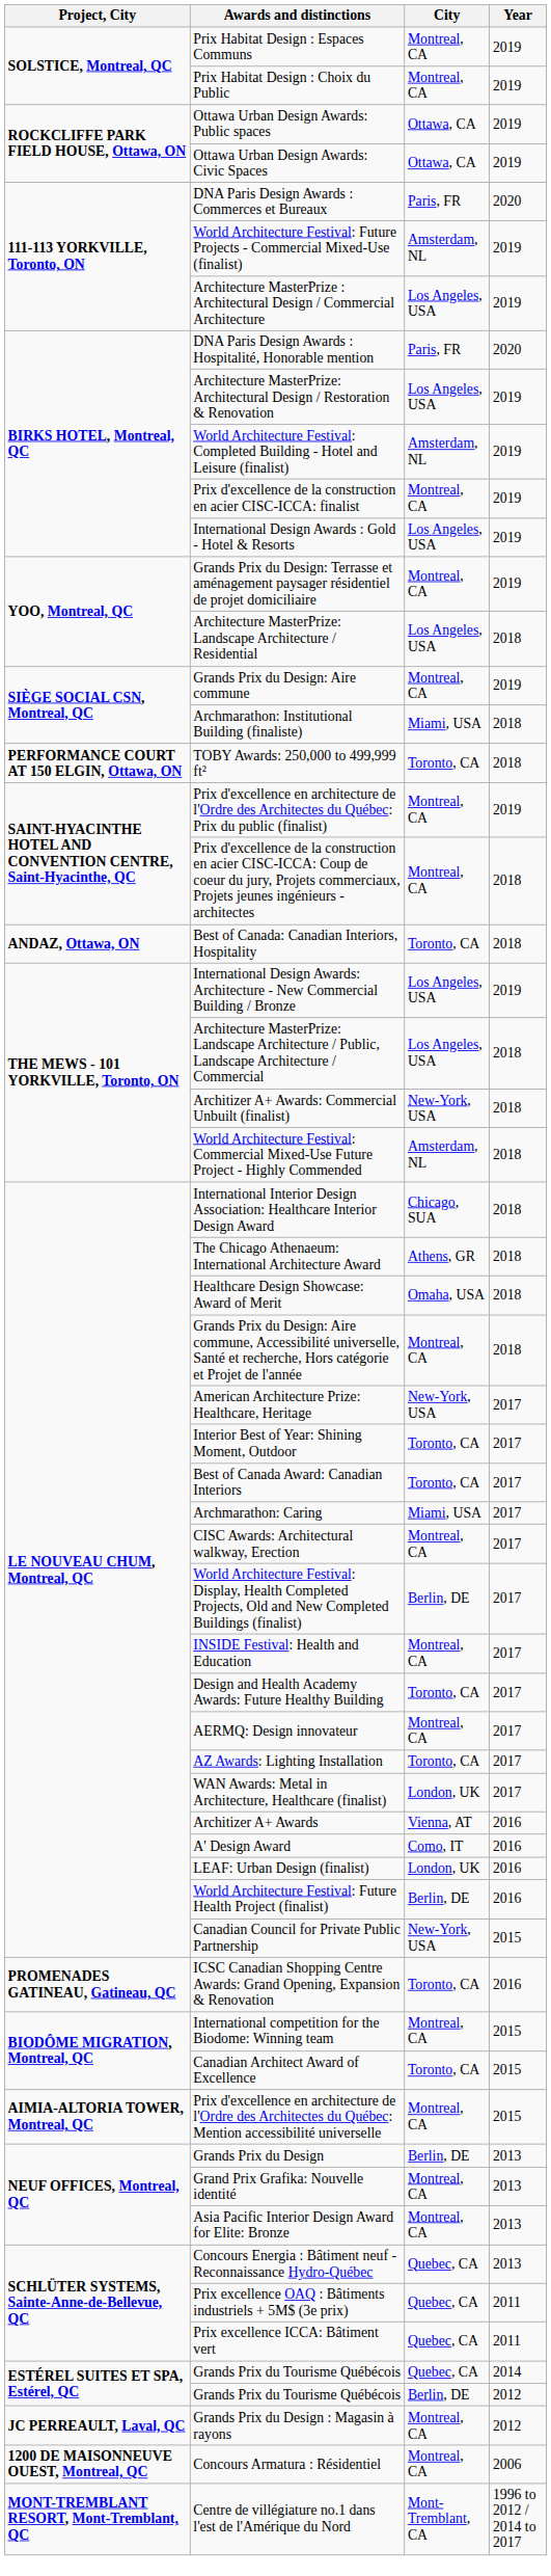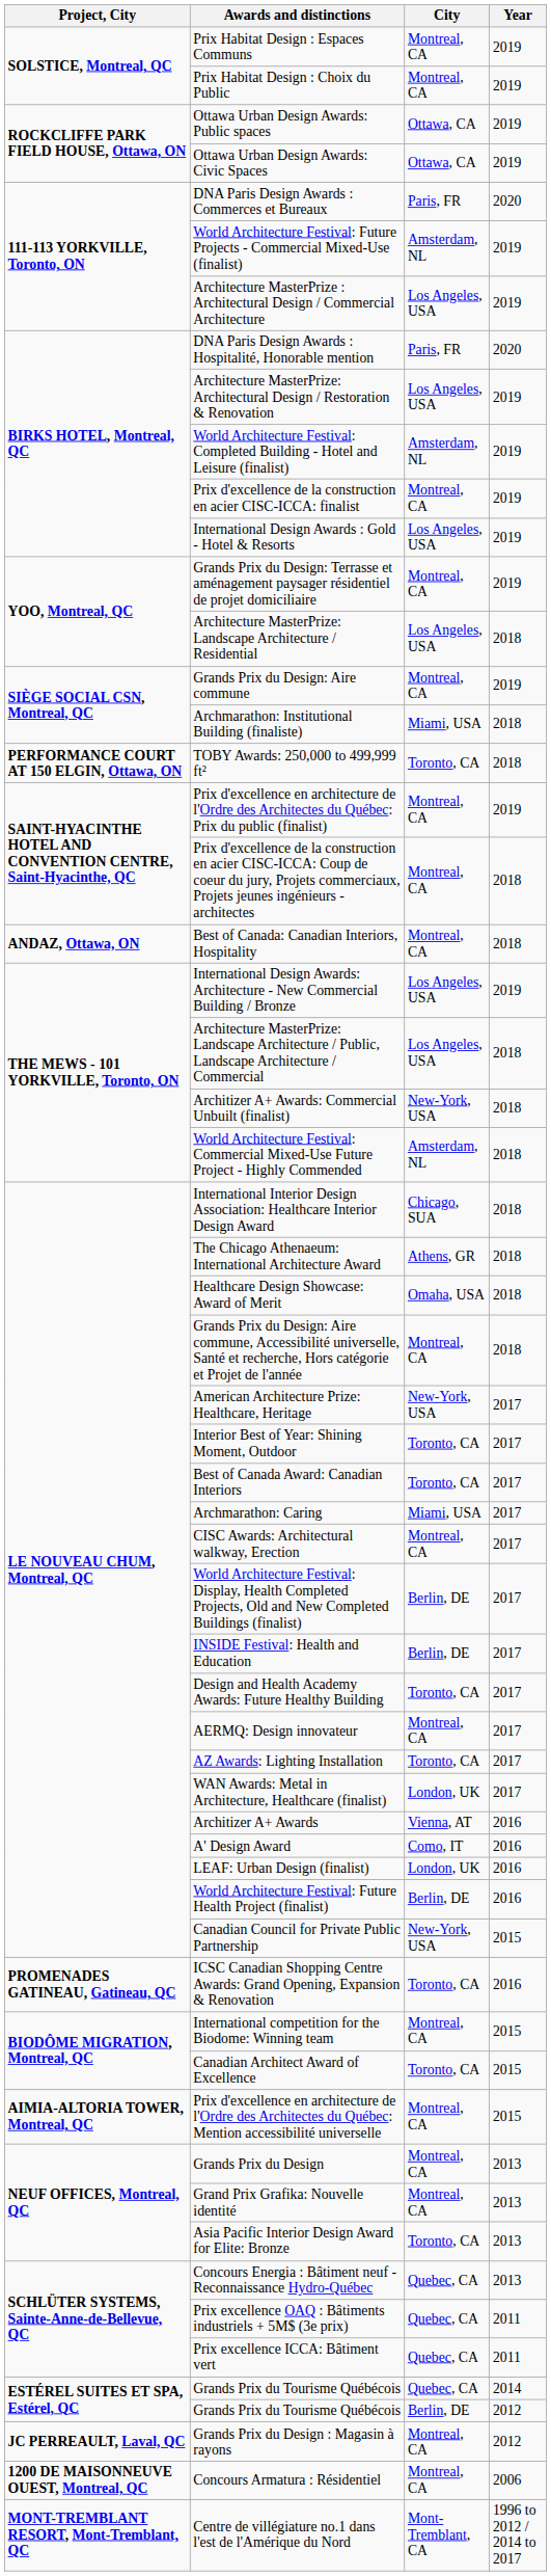Best of Canada: Canadian Interiors, Hospitality | City: Toronto, CA -> Montreal, CA
INSIDE Festival: Health and Education | City: Montreal, CA -> Berlin, DE
Grands Prix du Design | City: Berlin, DE -> Montreal, CA
Asia Pacific Interior Design Award for Elite: Bronze | City: Montreal, CA -> Toronto, CA
